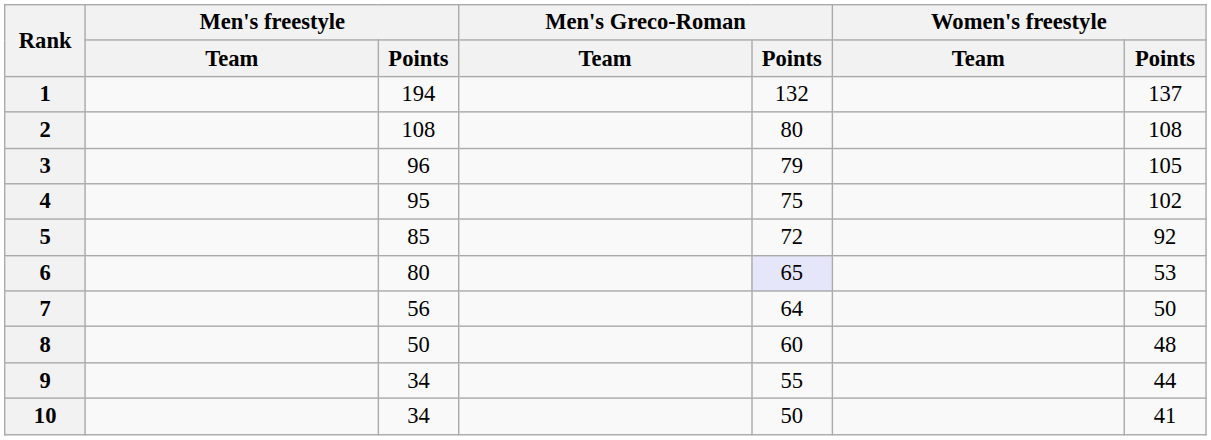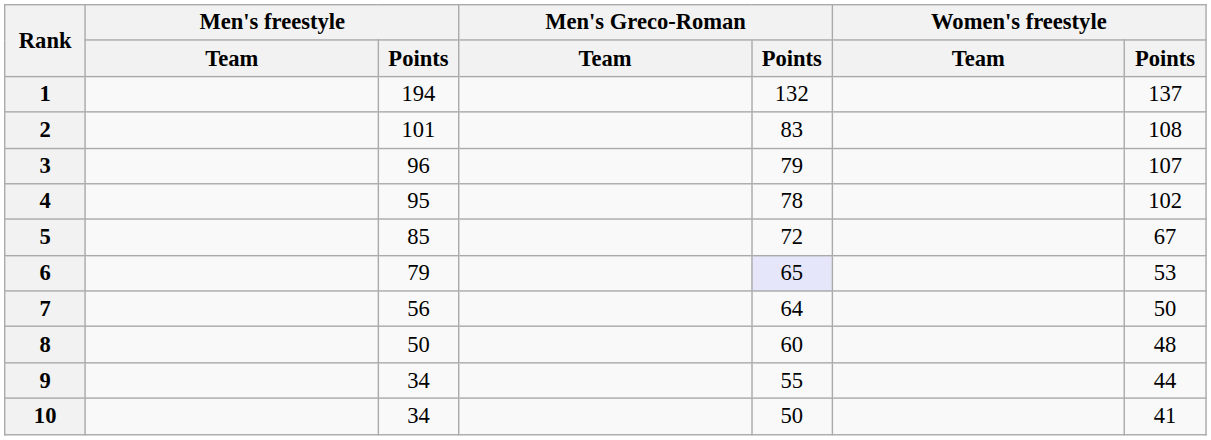2 | Men's freestyle / Points: 108 -> 101
2 | Men's Greco-Roman / Points: 80 -> 83
3 | Women's freestyle / Points: 105 -> 107
4 | Men's Greco-Roman / Points: 75 -> 78
5 | Women's freestyle / Points: 92 -> 67
6 | Men's freestyle / Points: 80 -> 79
